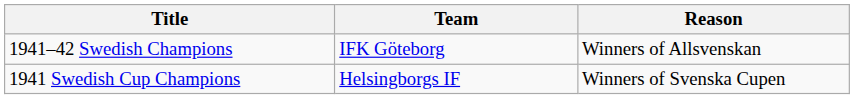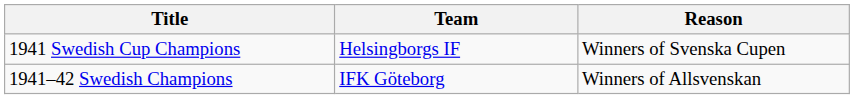rows swapped: 1941–42 Swedish Champions <-> 1941 Swedish Cup Champions
